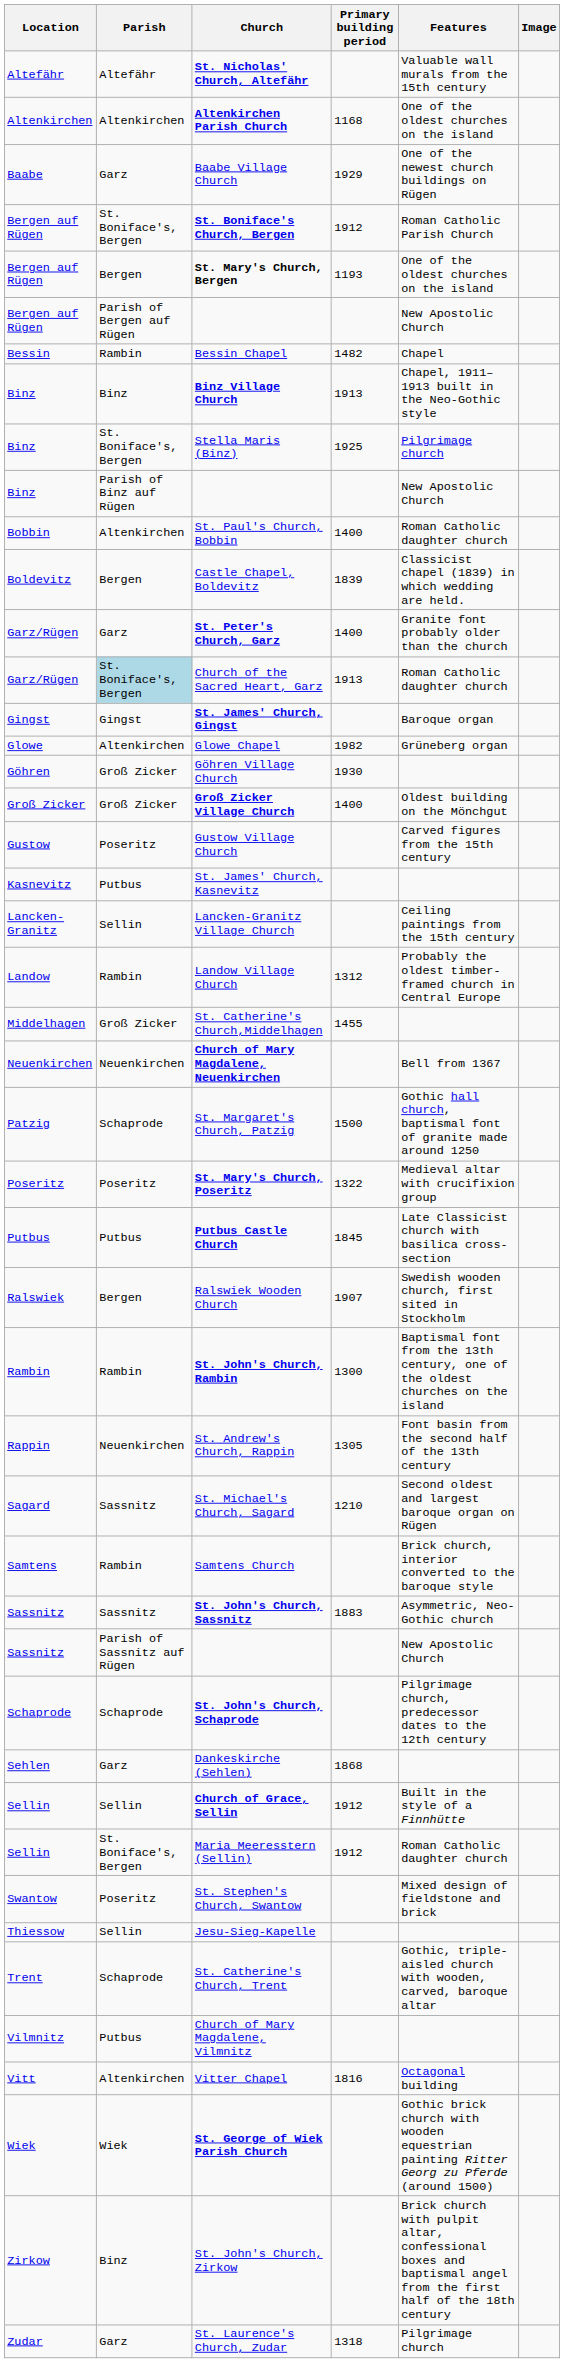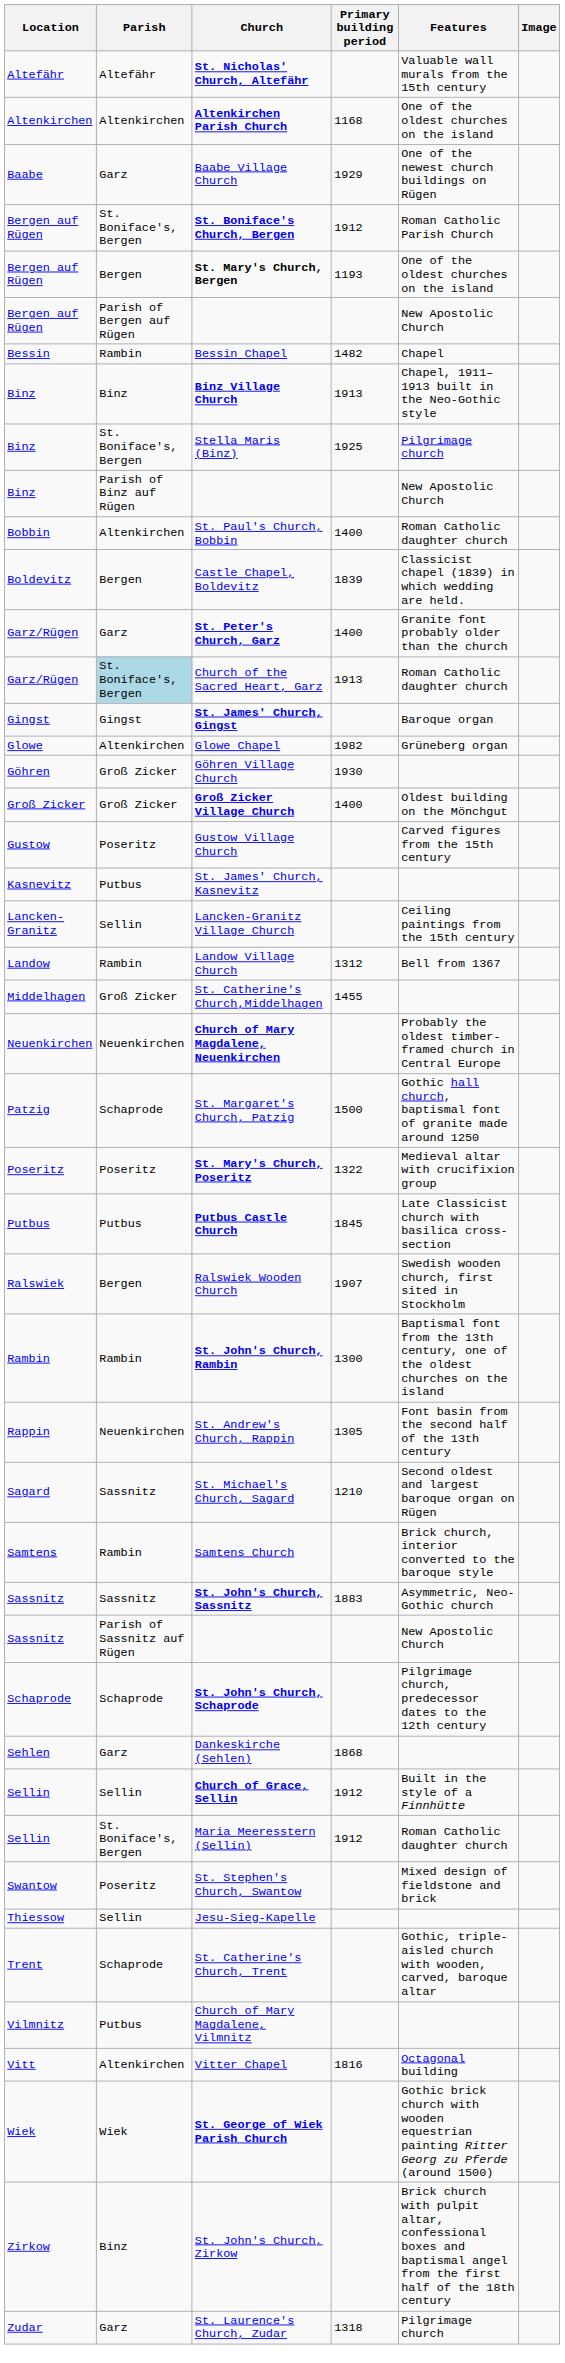Landow Village Church | Features: Probably the oldest timber-framed church in Central Europe -> Bell from 1367
Church of Mary Magdalene, Neuenkirchen | Features: Bell from 1367 -> Probably the oldest timber-framed church in Central Europe
